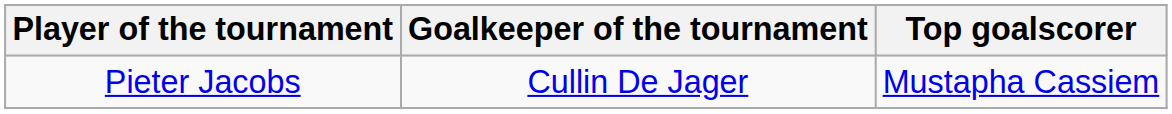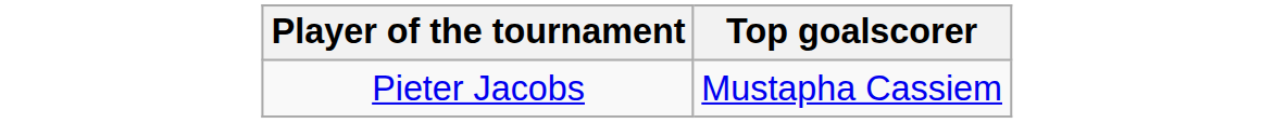- column: Goalkeeper of the tournament | Cullin De Jager
